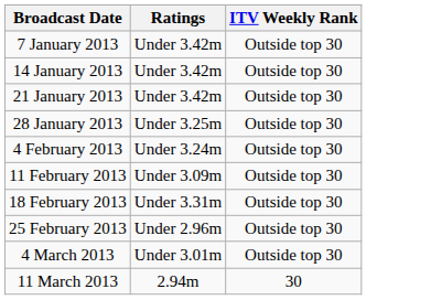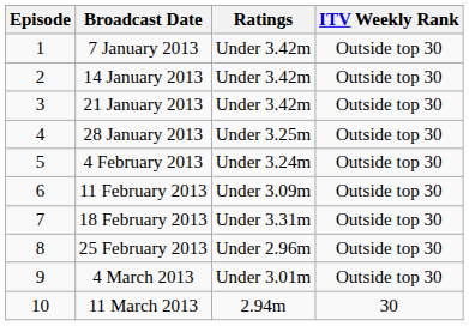+ column: Episode | 1 | 2 | 3 | 4 | 5 | 6 | 7 | 8 | 9 | 10
